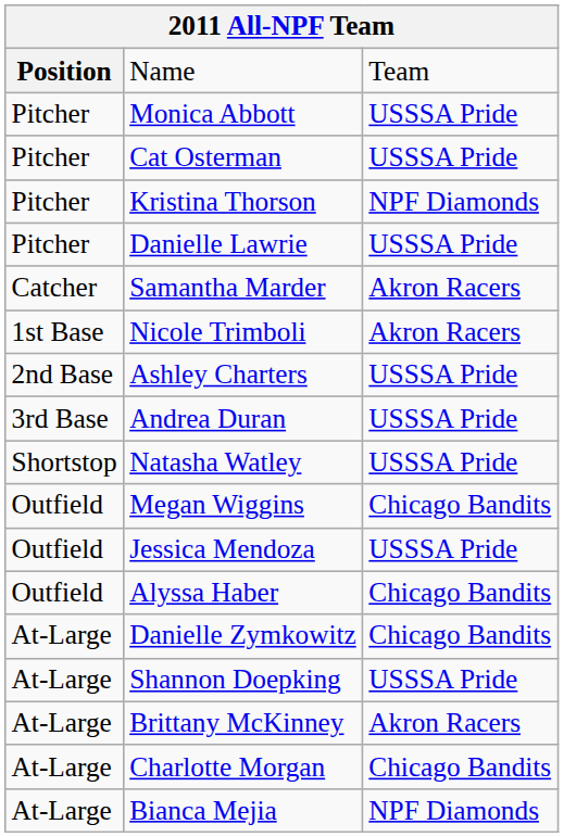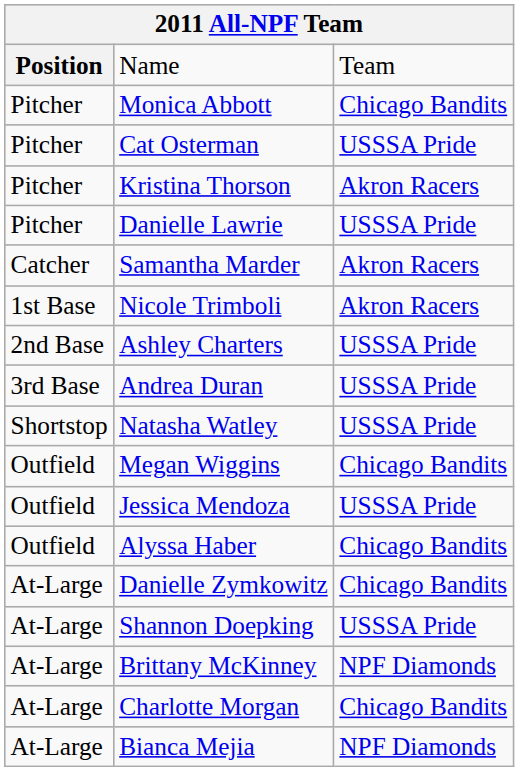Monica Abbott | column 3: USSSA Pride -> Chicago Bandits
Kristina Thorson | column 3: NPF Diamonds -> Akron Racers
Brittany McKinney | column 3: Akron Racers -> NPF Diamonds
